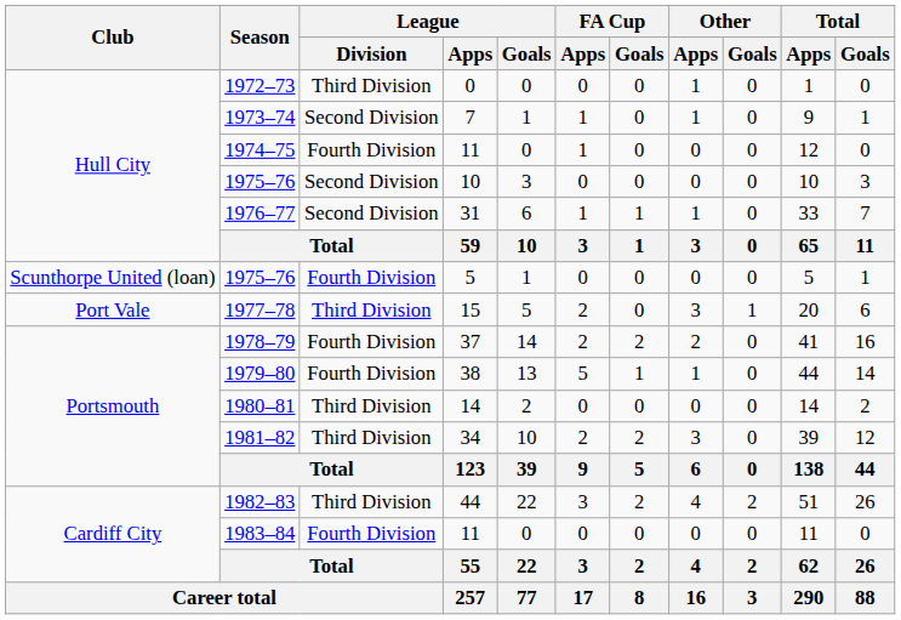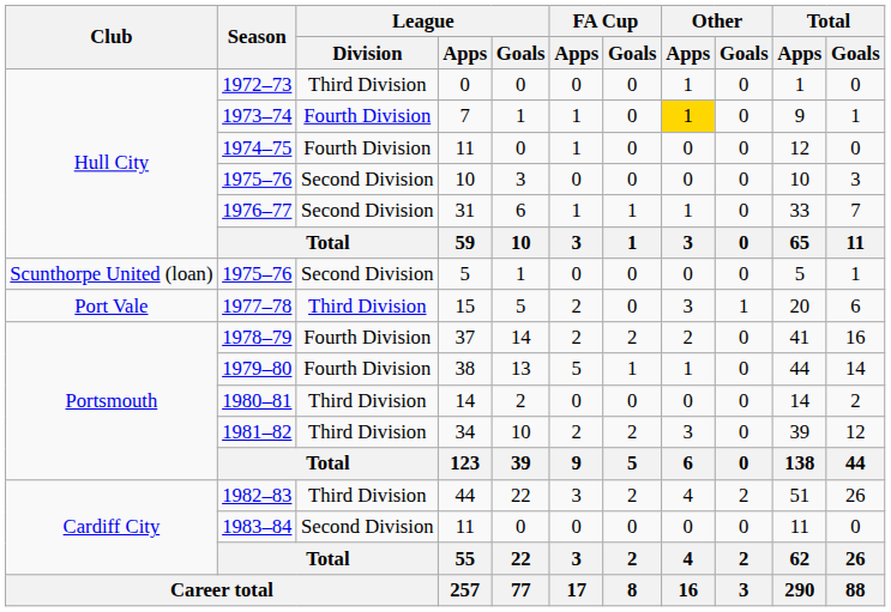1973–74 | League / Division: Second Division -> Fourth Division
1973–74 | Other / Apps: no background -> gold background
1975–76 / 5 | League / Division: Fourth Division -> Second Division
1983–84 | League / Division: Fourth Division -> Second Division
